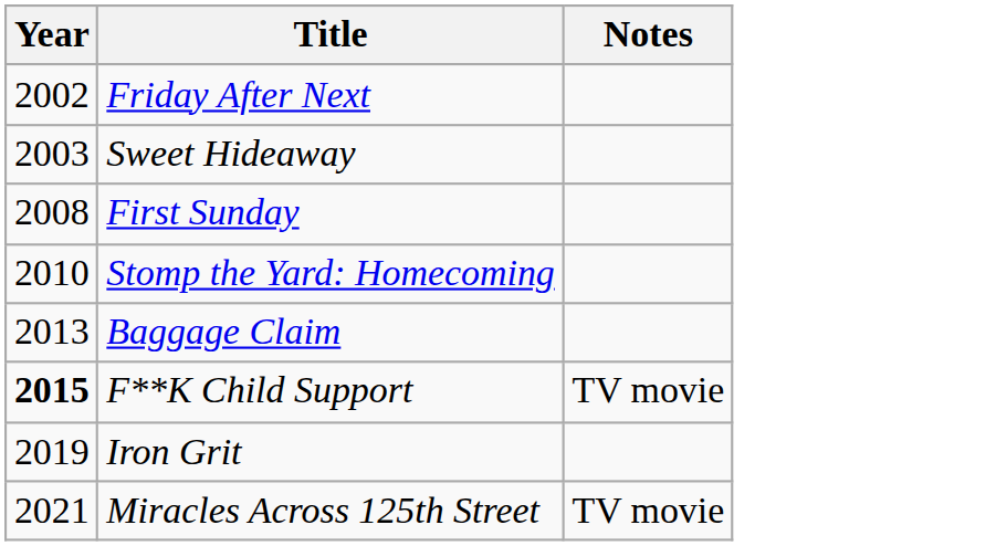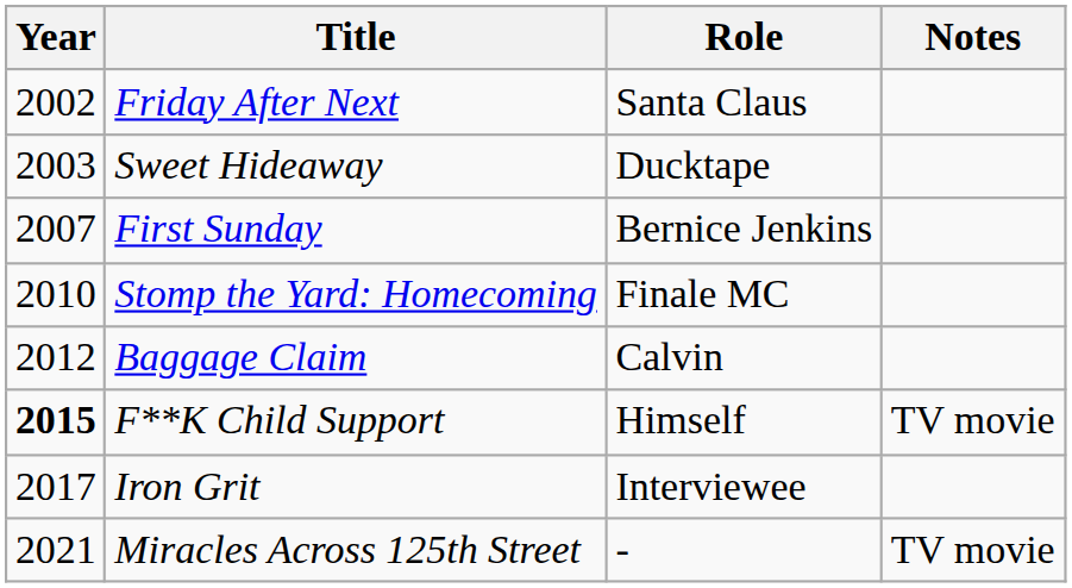+ column: Role | Santa Claus | Ducktape | Bernice Jenkins | Finale MC | Calvin | Himself | Interviewee | -
First Sunday | Year: 2008 -> 2007
Baggage Claim | Year: 2013 -> 2012
Iron Grit | Year: 2019 -> 2017
